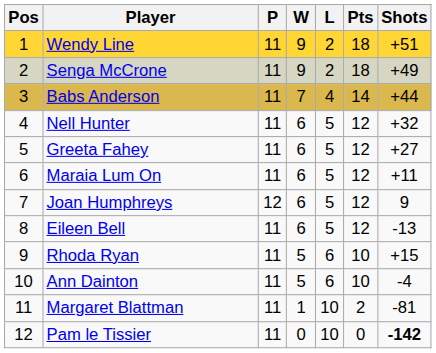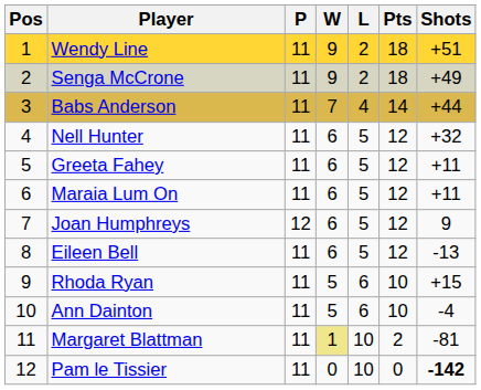Greeta Fahey | Shots: +27 -> +11
Margaret Blattman | W: no background -> khaki background
